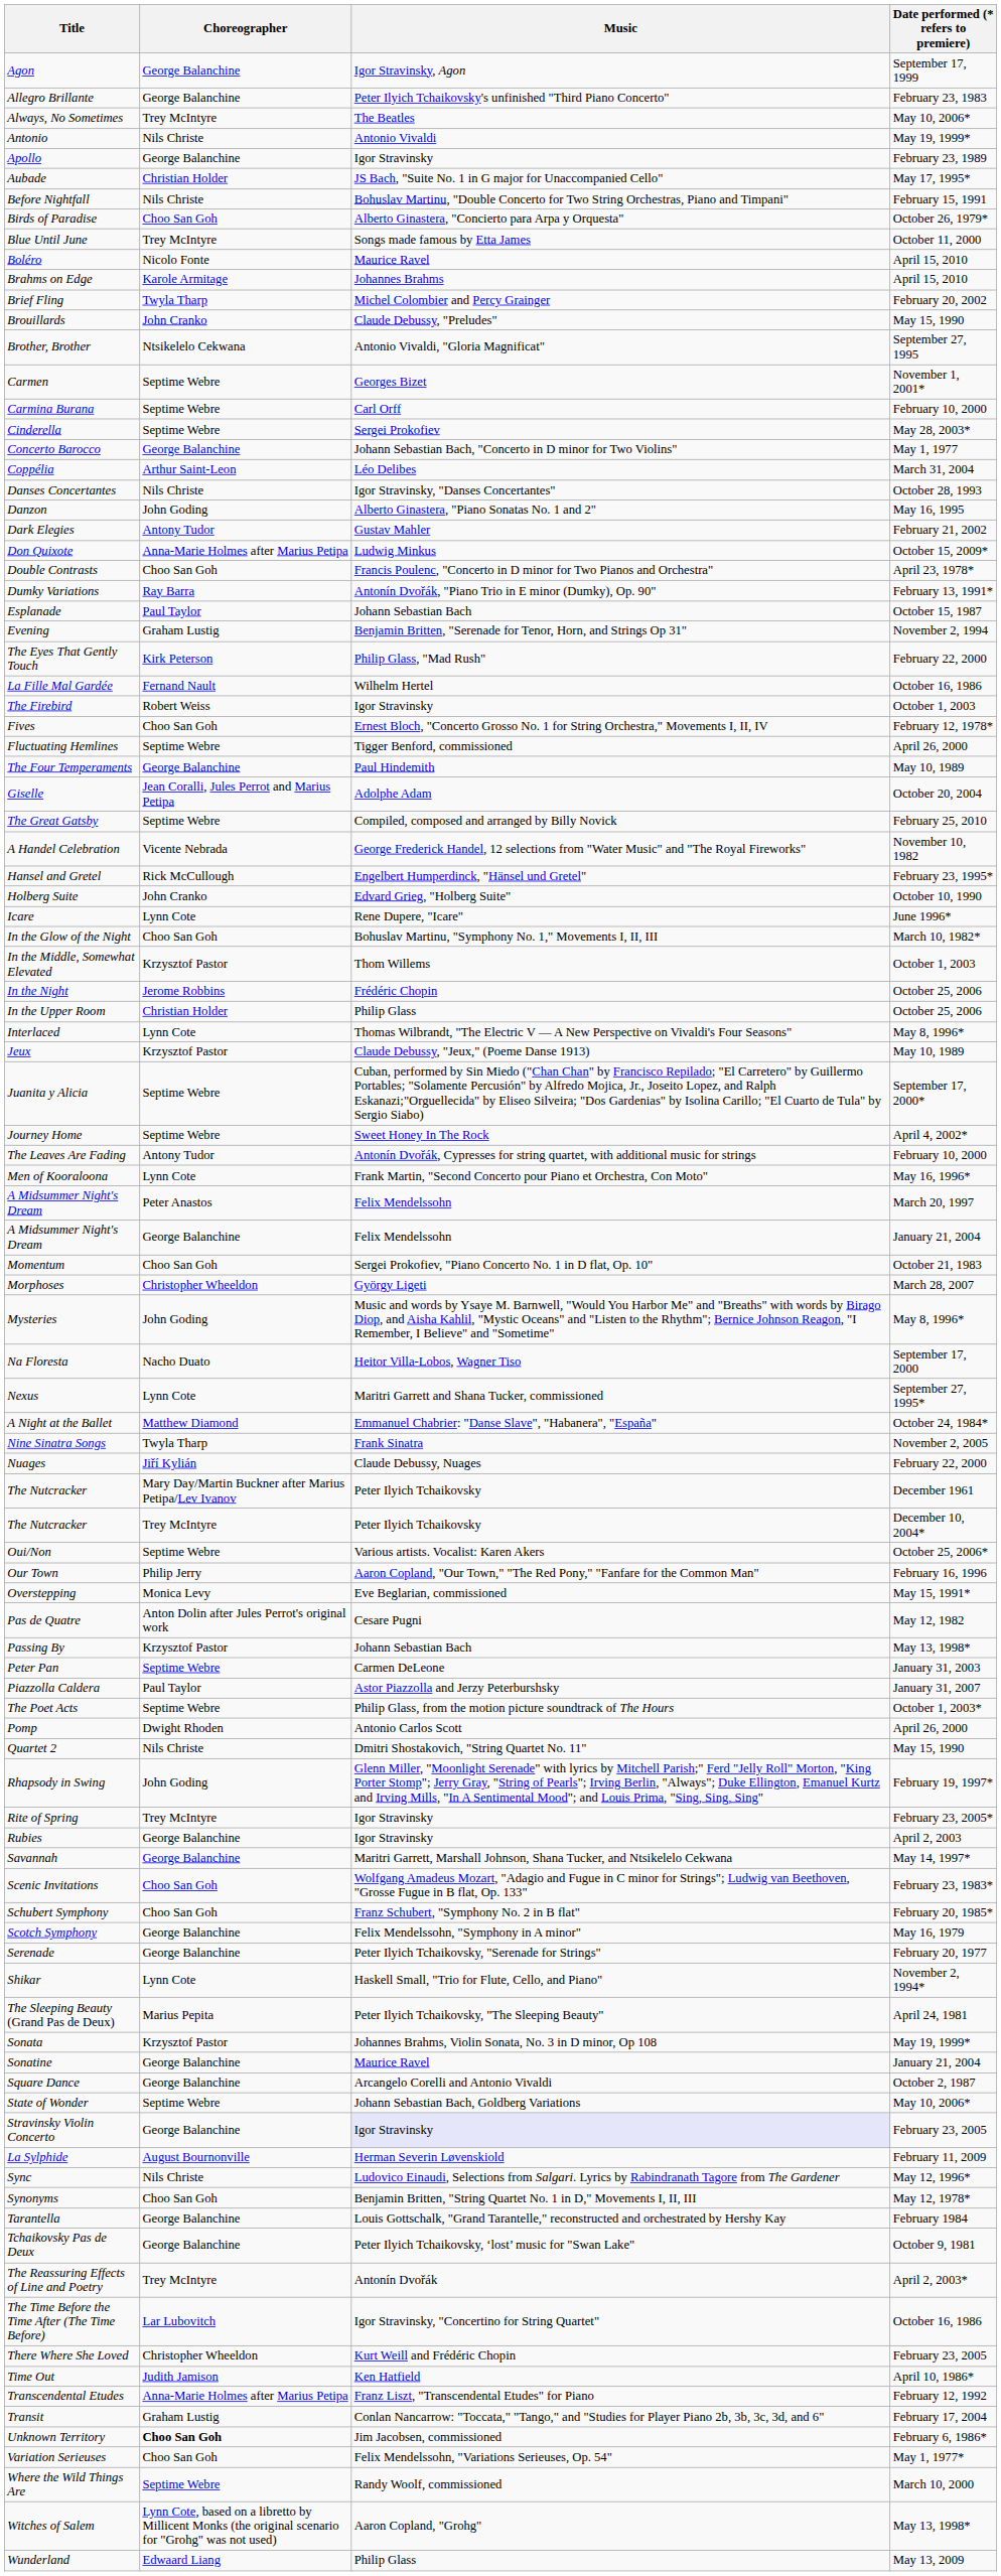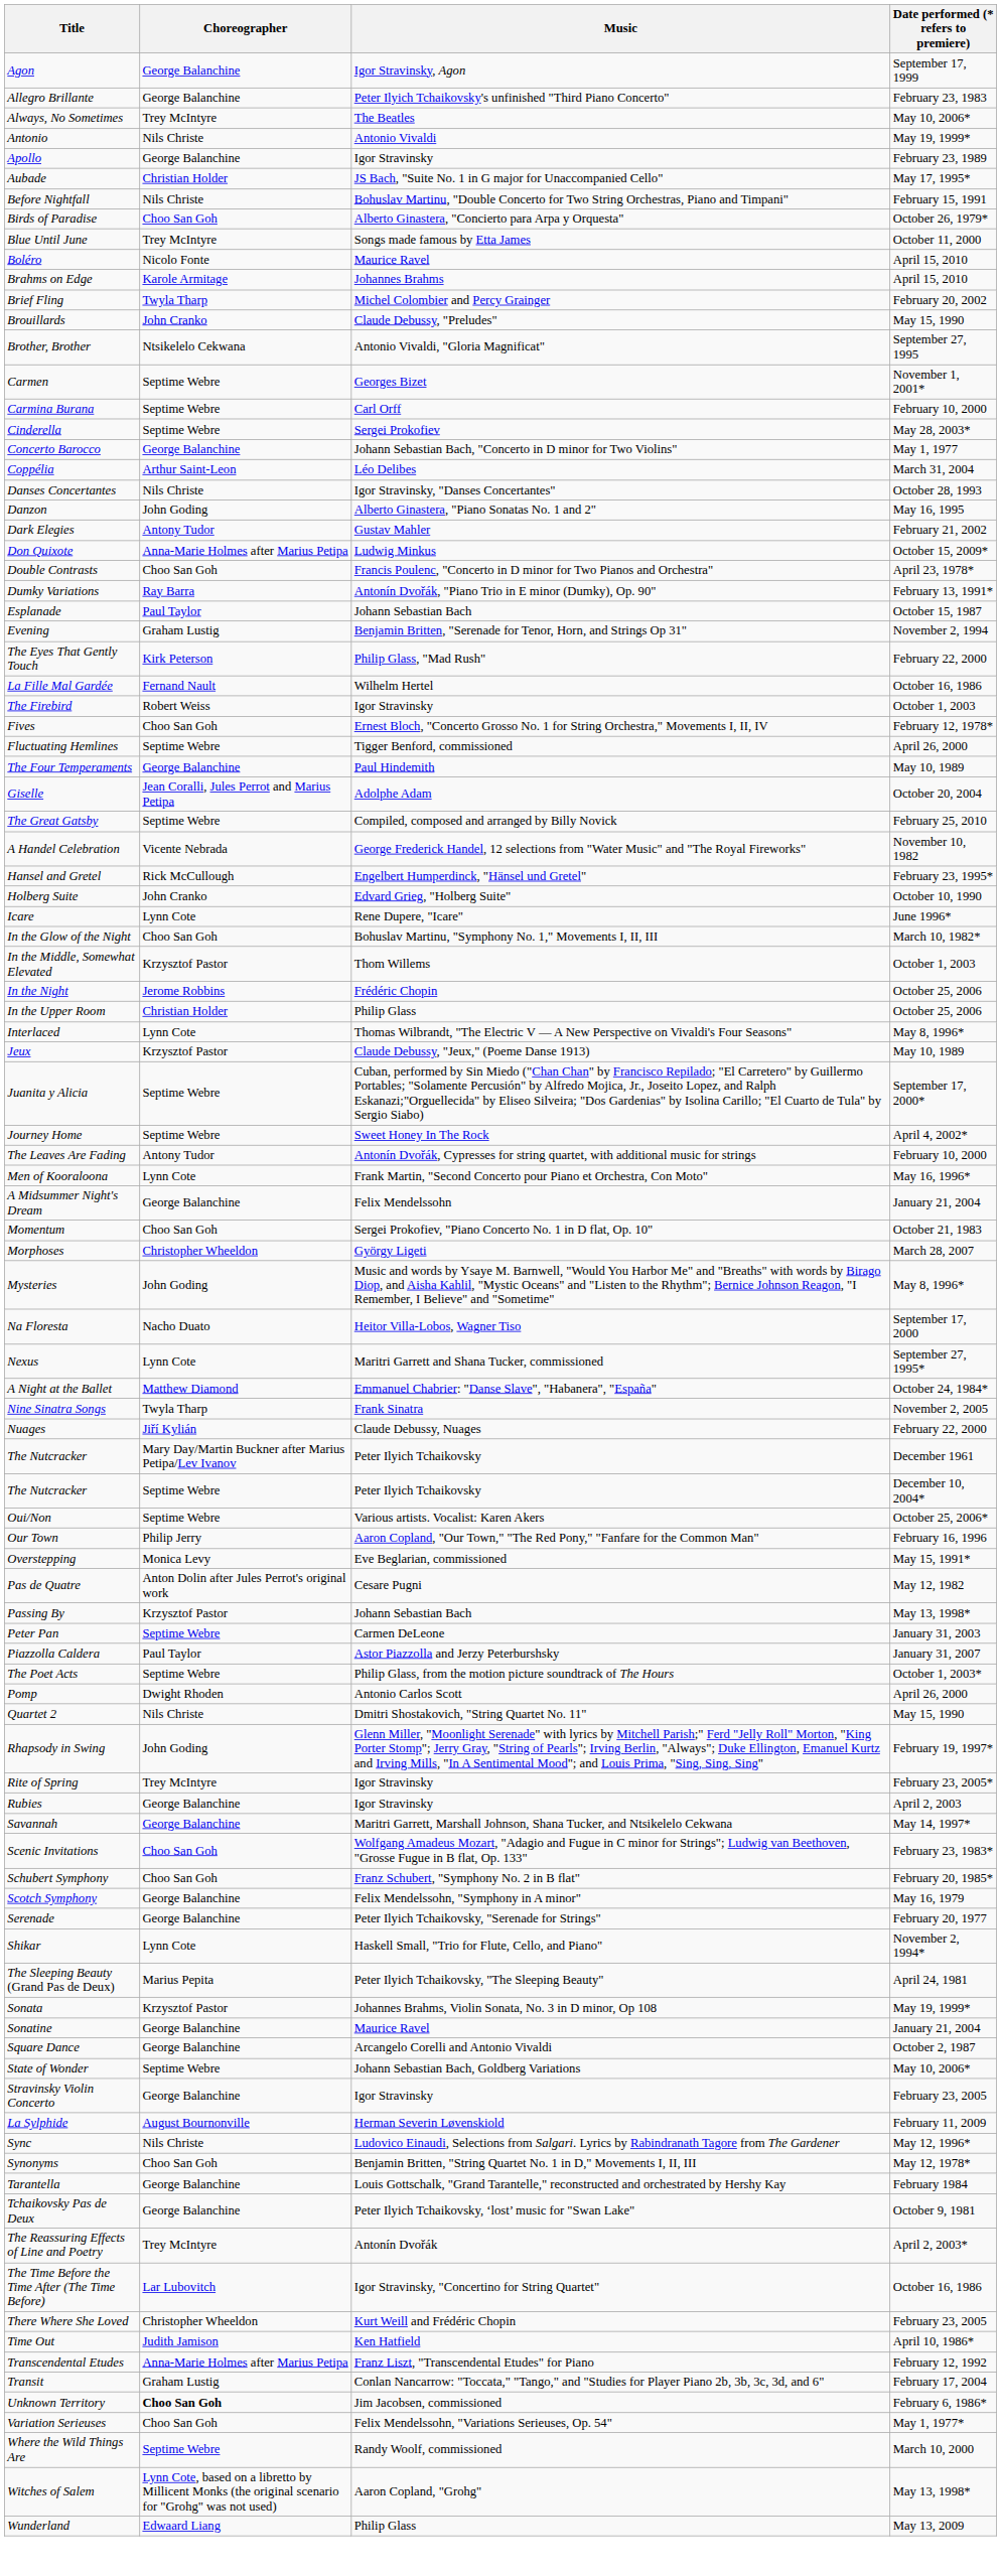- row: A Midsummer Night's Dream | Peter Anastos | Felix Mendelssohn | March 20, 1997
The Nutcracker / December 10, 2004* | Choreographer: Trey McIntyre -> Septime Webre
Stravinsky Violin Concerto | Music: lavender background -> no background
